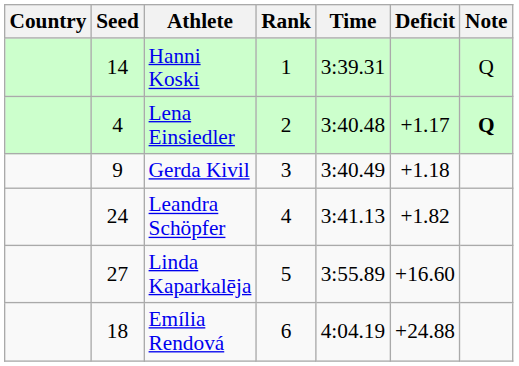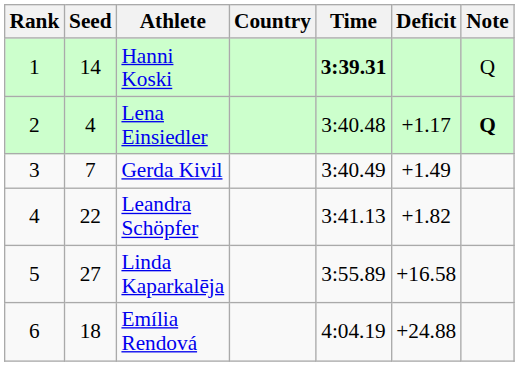columns swapped: Rank <-> Country
Hanni Koski | Time: normal -> bold
Gerda Kivil | Seed: 9 -> 7
Gerda Kivil | Deficit: +1.18 -> +1.49
Leandra Schöpfer | Seed: 24 -> 22
Linda Kaparkalēja | Deficit: +16.60 -> +16.58
